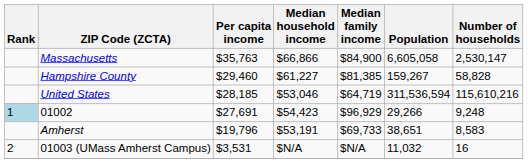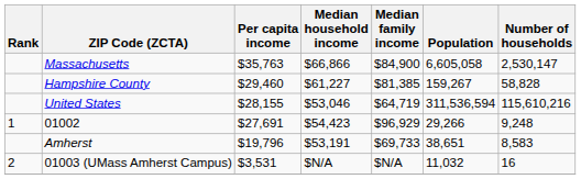United States | Per capita income: $28,185 -> $28,155
01002 | Rank: lightblue background -> no background
